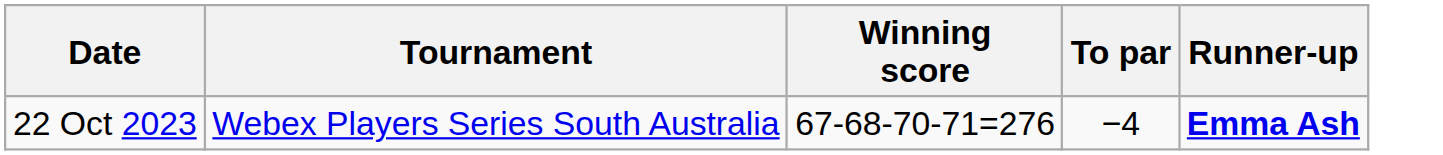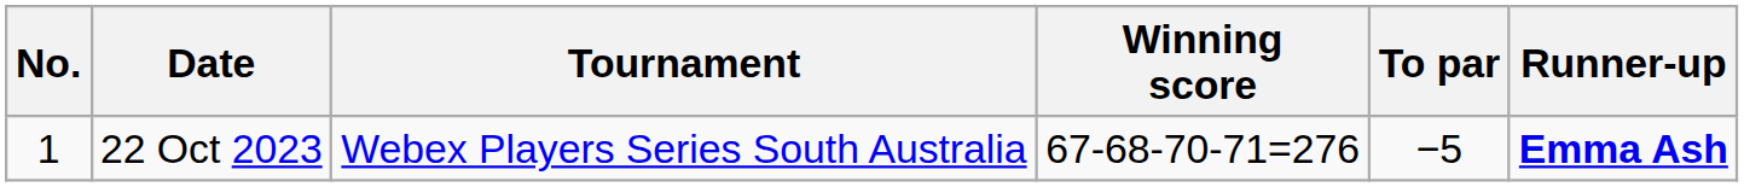+ column: No. | 1
22 Oct 2023 | To par: −4 -> −5
